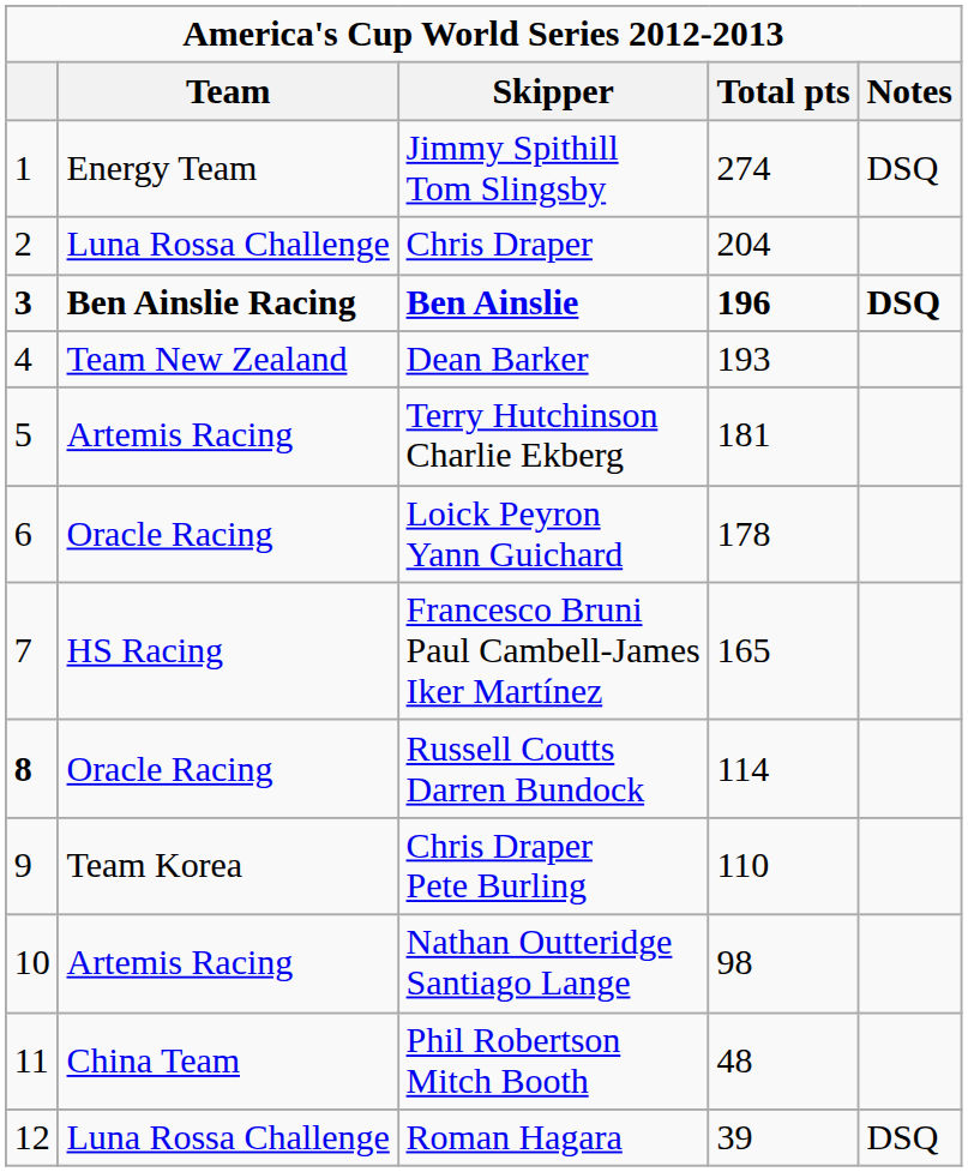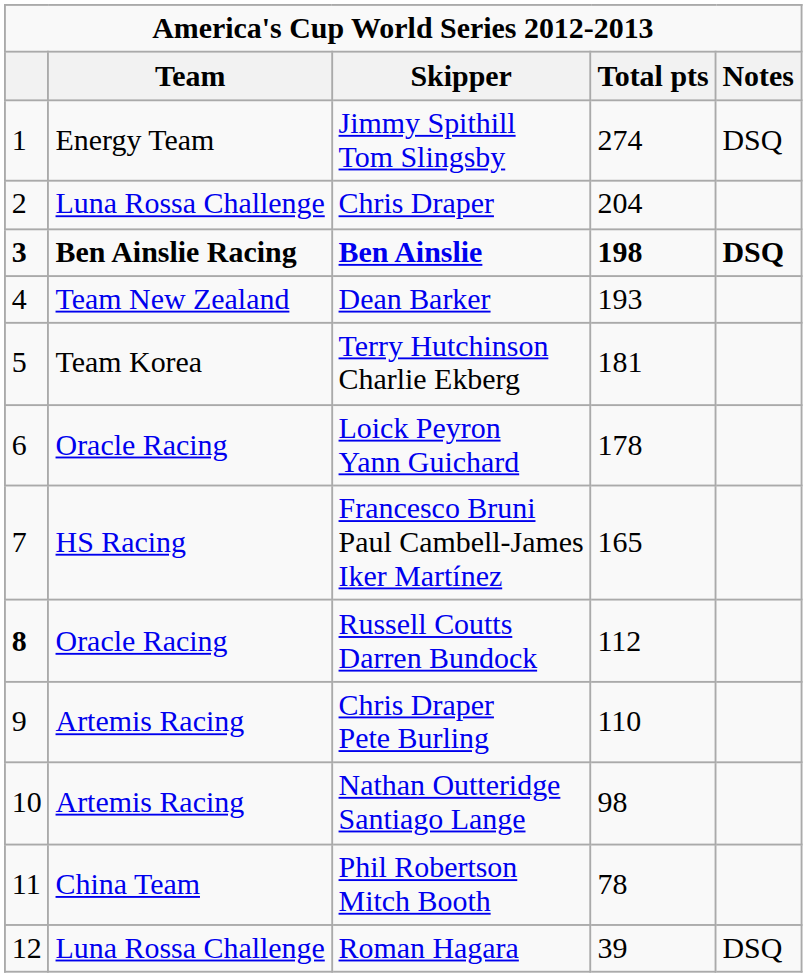Ben Ainslie | Total pts: 196 -> 198
Terry Hutchinson Charlie Ekberg | Team: Artemis Racing -> Team Korea
Russell Coutts Darren Bundock | Total pts: 114 -> 112
Chris Draper Pete Burling | Team: Team Korea -> Artemis Racing
Phil Robertson Mitch Booth | Total pts: 48 -> 78
